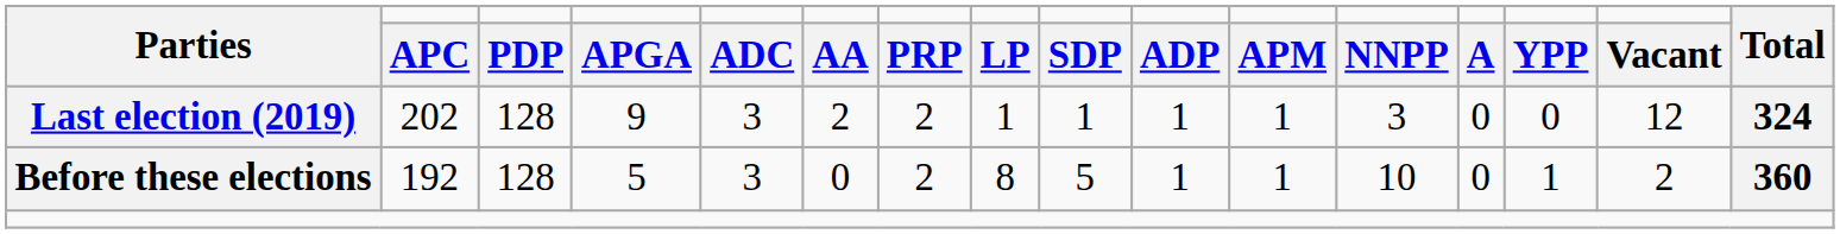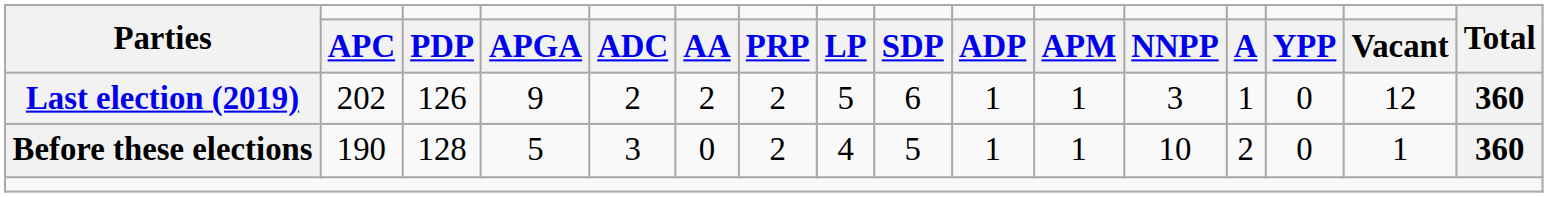Last election (2019) | PDP: 128 -> 126
Last election (2019) | ADC: 3 -> 2
Last election (2019) | LP: 1 -> 5
Last election (2019) | SDP: 1 -> 6
Last election (2019) | A: 0 -> 1
Last election (2019) | Total: 324 -> 360
Before these elections | APC: 192 -> 190
Before these elections | LP: 8 -> 4
Before these elections | A: 0 -> 2
Before these elections | YPP: 1 -> 0
Before these elections | Vacant: 2 -> 1
